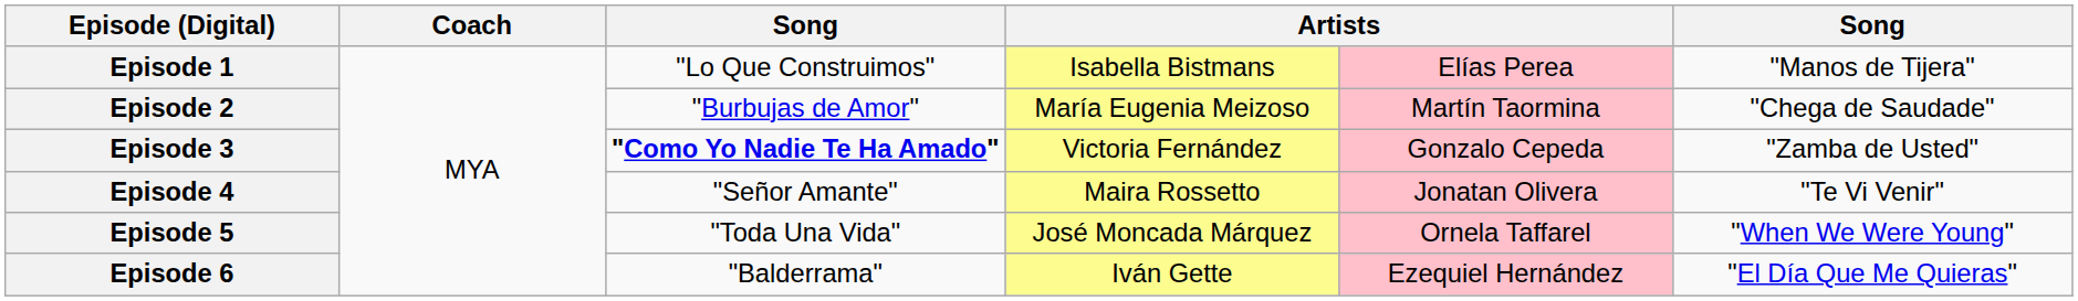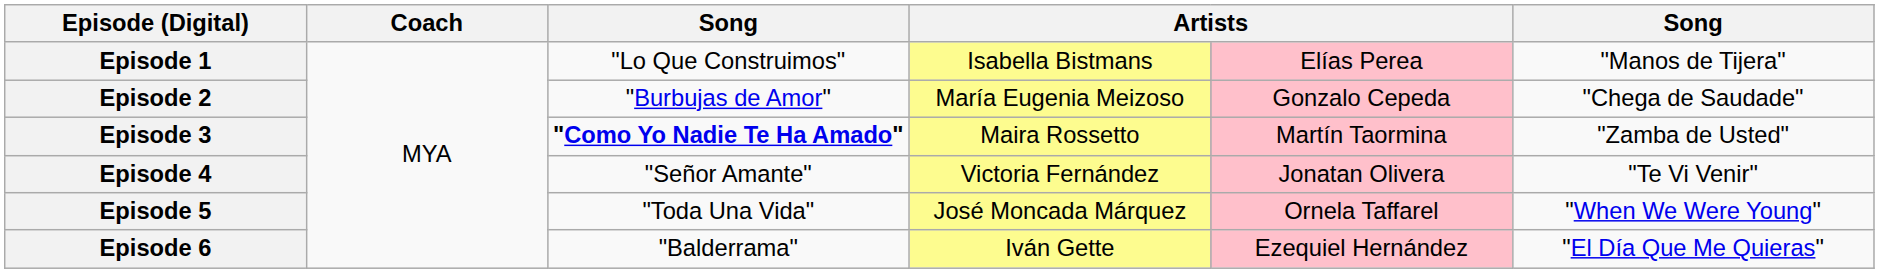Episode 2 | column 5: Martín Taormina -> Gonzalo Cepeda
Episode 3 | column 4: Victoria Fernández -> Maira Rossetto
Episode 3 | column 5: Gonzalo Cepeda -> Martín Taormina
Episode 4 | column 4: Maira Rossetto -> Victoria Fernández
